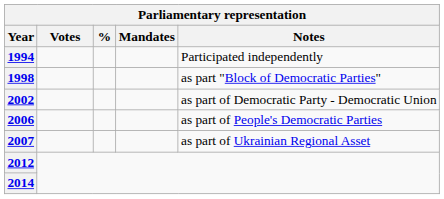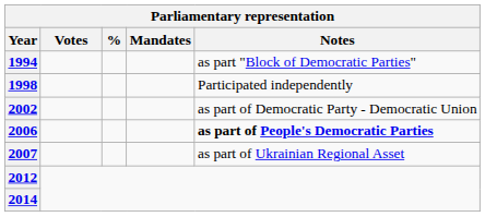1994 | Notes: Participated independently -> as part "Block of Democratic Parties"
1998 | Notes: as part "Block of Democratic Parties" -> Participated independently
2006 | Notes: normal -> bold
